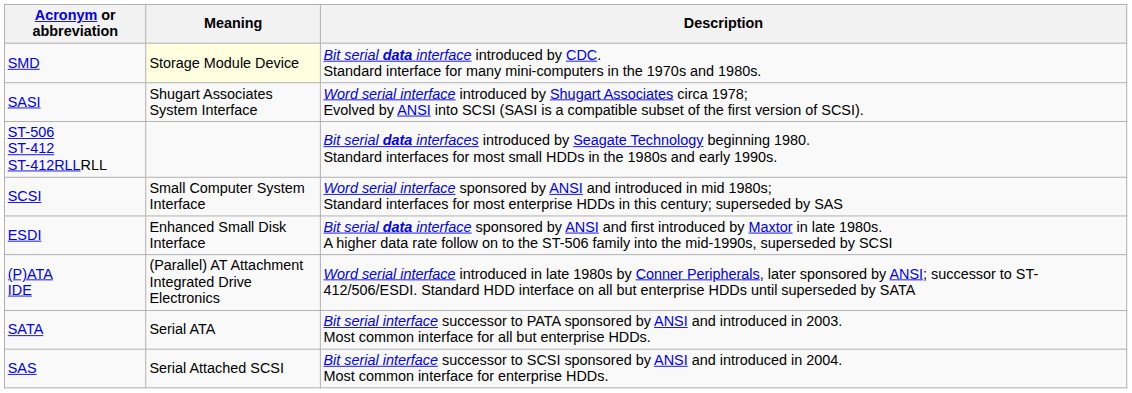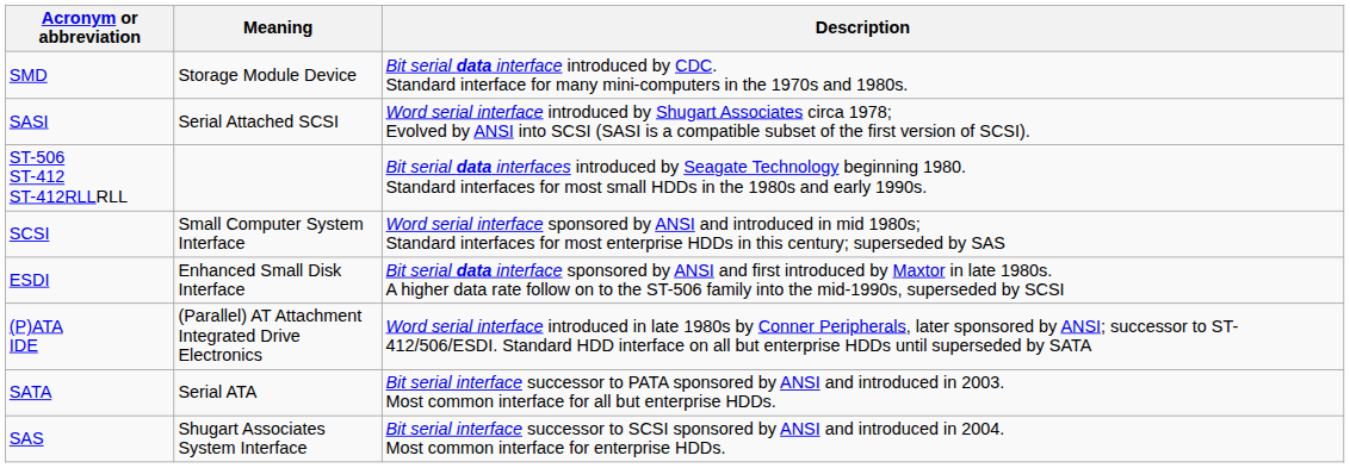SMD | Meaning: lightyellow background -> no background
SASI | Meaning: Shugart Associates System Interface -> Serial Attached SCSI
SAS | Meaning: Serial Attached SCSI -> Shugart Associates System Interface
